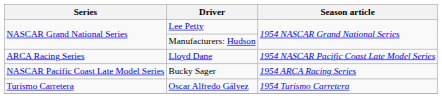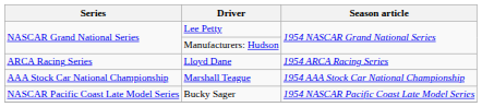Lloyd Dane | Season article: 1954 NASCAR Pacific Coast Late Model Series -> 1954 ARCA Racing Series
+ row: AAA Stock Car National Championship | Marshall Teague | 1954 AAA Stock Car National Championship
Bucky Sager | Season article: 1954 ARCA Racing Series -> 1954 NASCAR Pacific Coast Late Model Series
- row: Turismo Carretera | Oscar Alfredo Gálvez | 1954 Turismo Carretera
